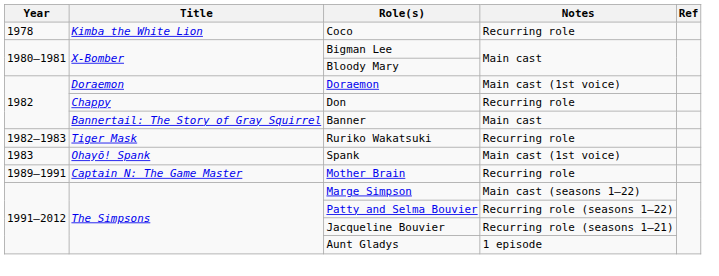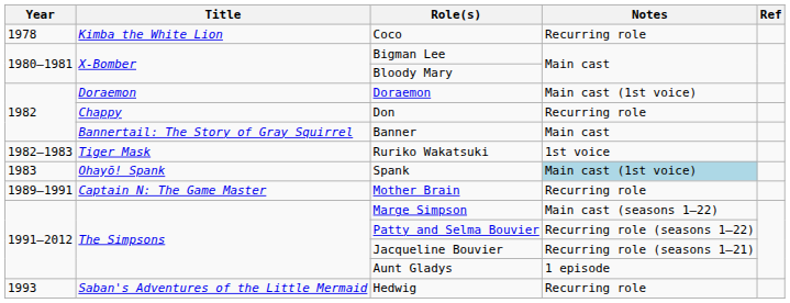Ruriko Wakatsuki | Notes: Recurring role -> 1st voice
Spank | Notes: no background -> lightblue background
+ row: 1993 | Saban's Adventures of the Little Mermaid | Hedwig | Recurring role
